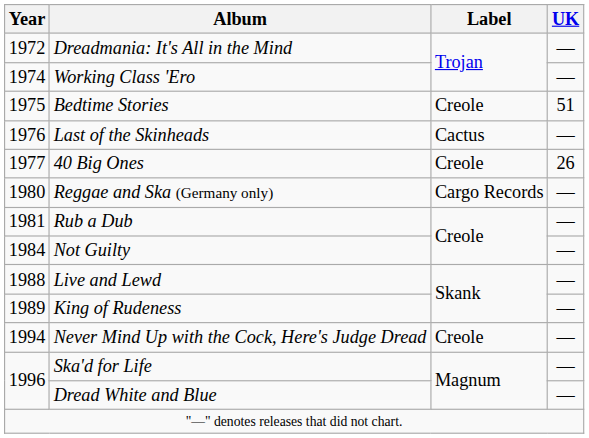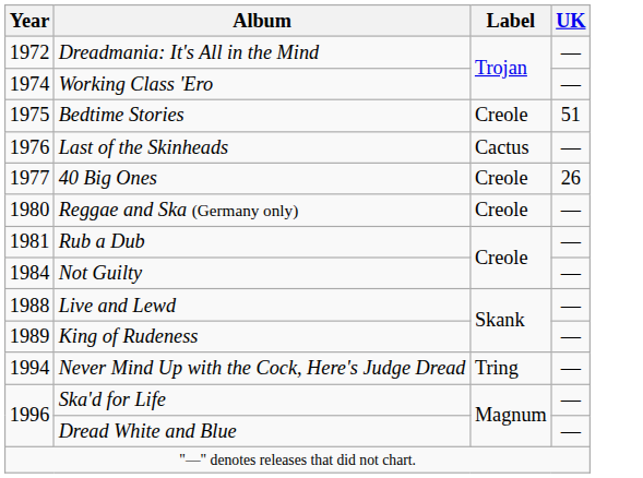Reggae and Ska (Germany only) | Label: Cargo Records -> Creole
Never Mind Up with the Cock, Here's Judge Dread | Label: Creole -> Tring
